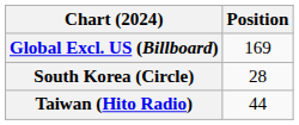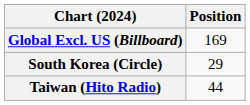South Korea (Circle) | Position: 28 -> 29
